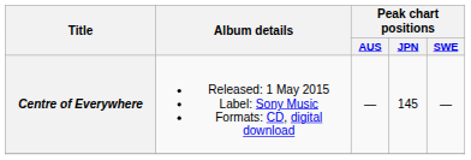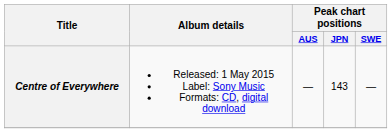Centre of Everywhere | Peak chart positions / JPN: 145 -> 143
